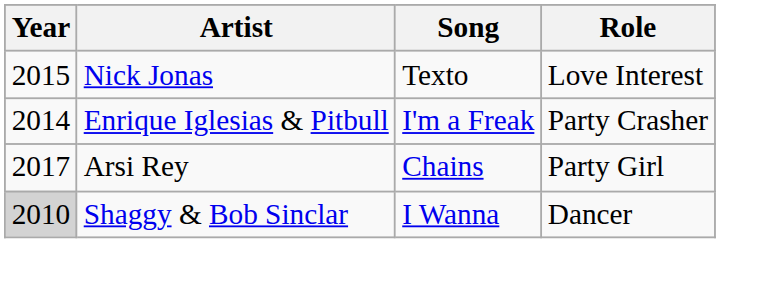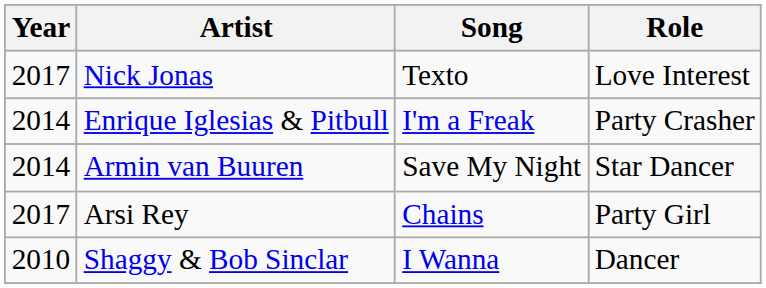Nick Jonas | Year: 2015 -> 2017
+ row: 2014 | Armin van Buuren | Save My Night | Star Dancer
Shaggy & Bob Sinclar | Year: lightgrey background -> no background
